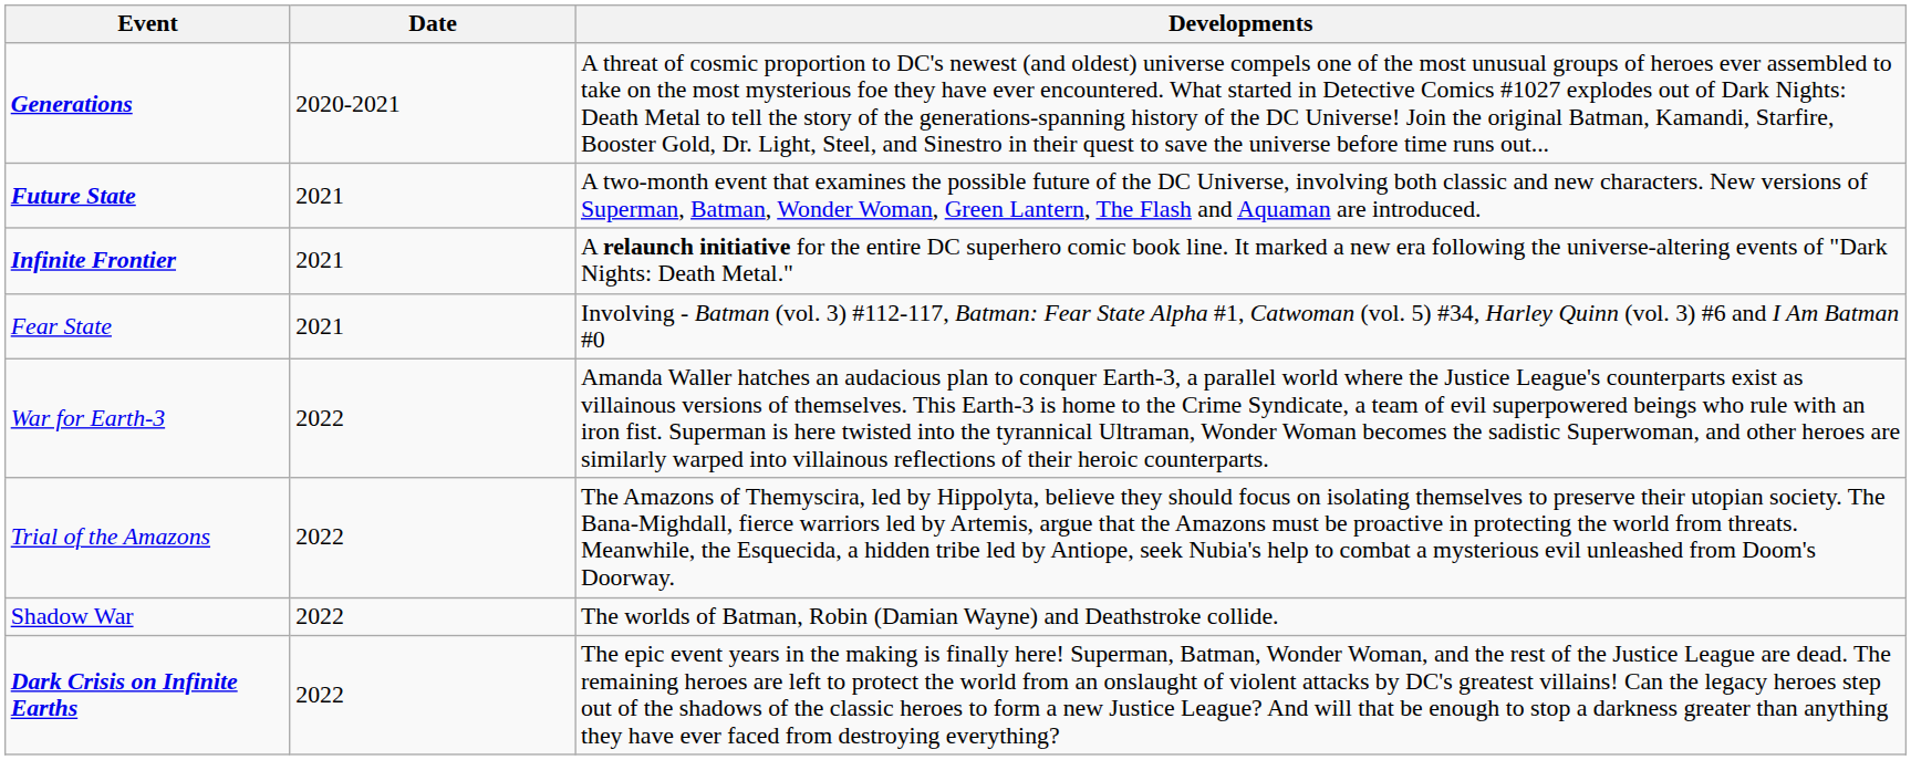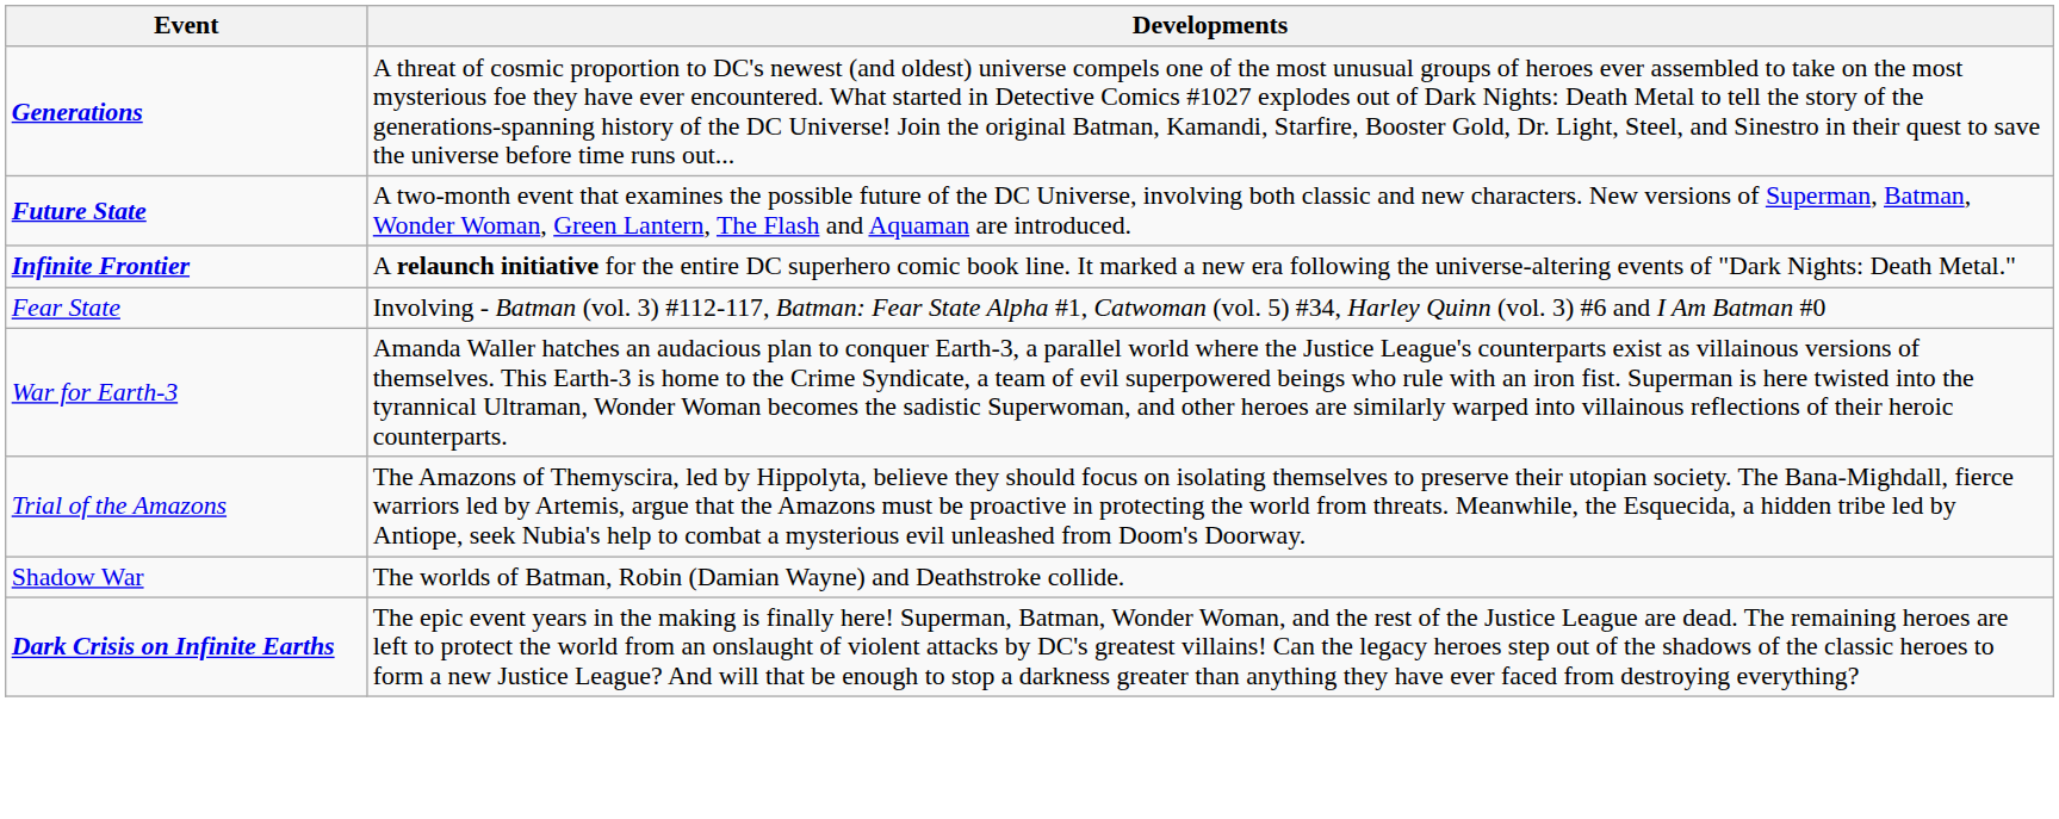- column: Date | 2020-2021 | 2021 | 2021 | 2021 | 2022 | 2022 | 2022 | 2022
